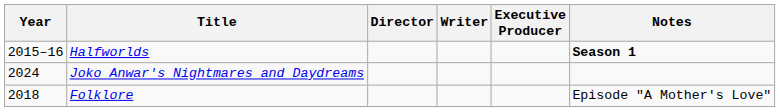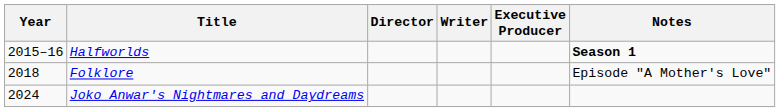rows swapped: Folklore <-> Joko Anwar's Nightmares and Daydreams
